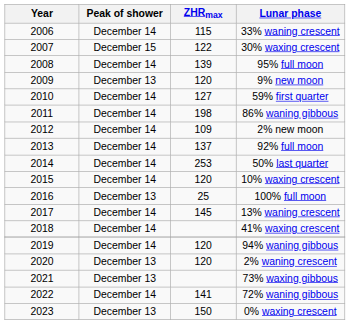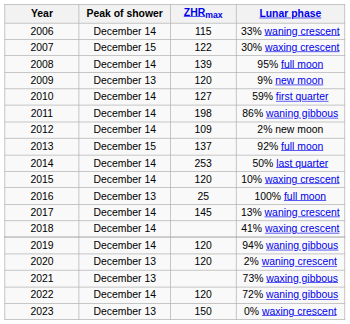92% full moon | Peak of shower: December 14 -> December 15
72% waning gibbous | ZHRmax: 141 -> 120
